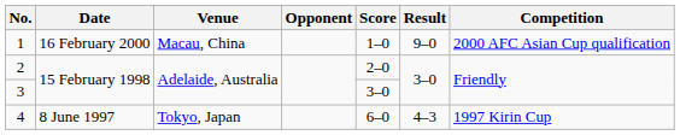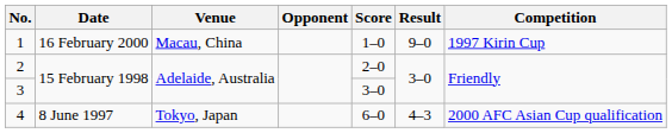1 | Competition: 2000 AFC Asian Cup qualification -> 1997 Kirin Cup
4 | Competition: 1997 Kirin Cup -> 2000 AFC Asian Cup qualification
